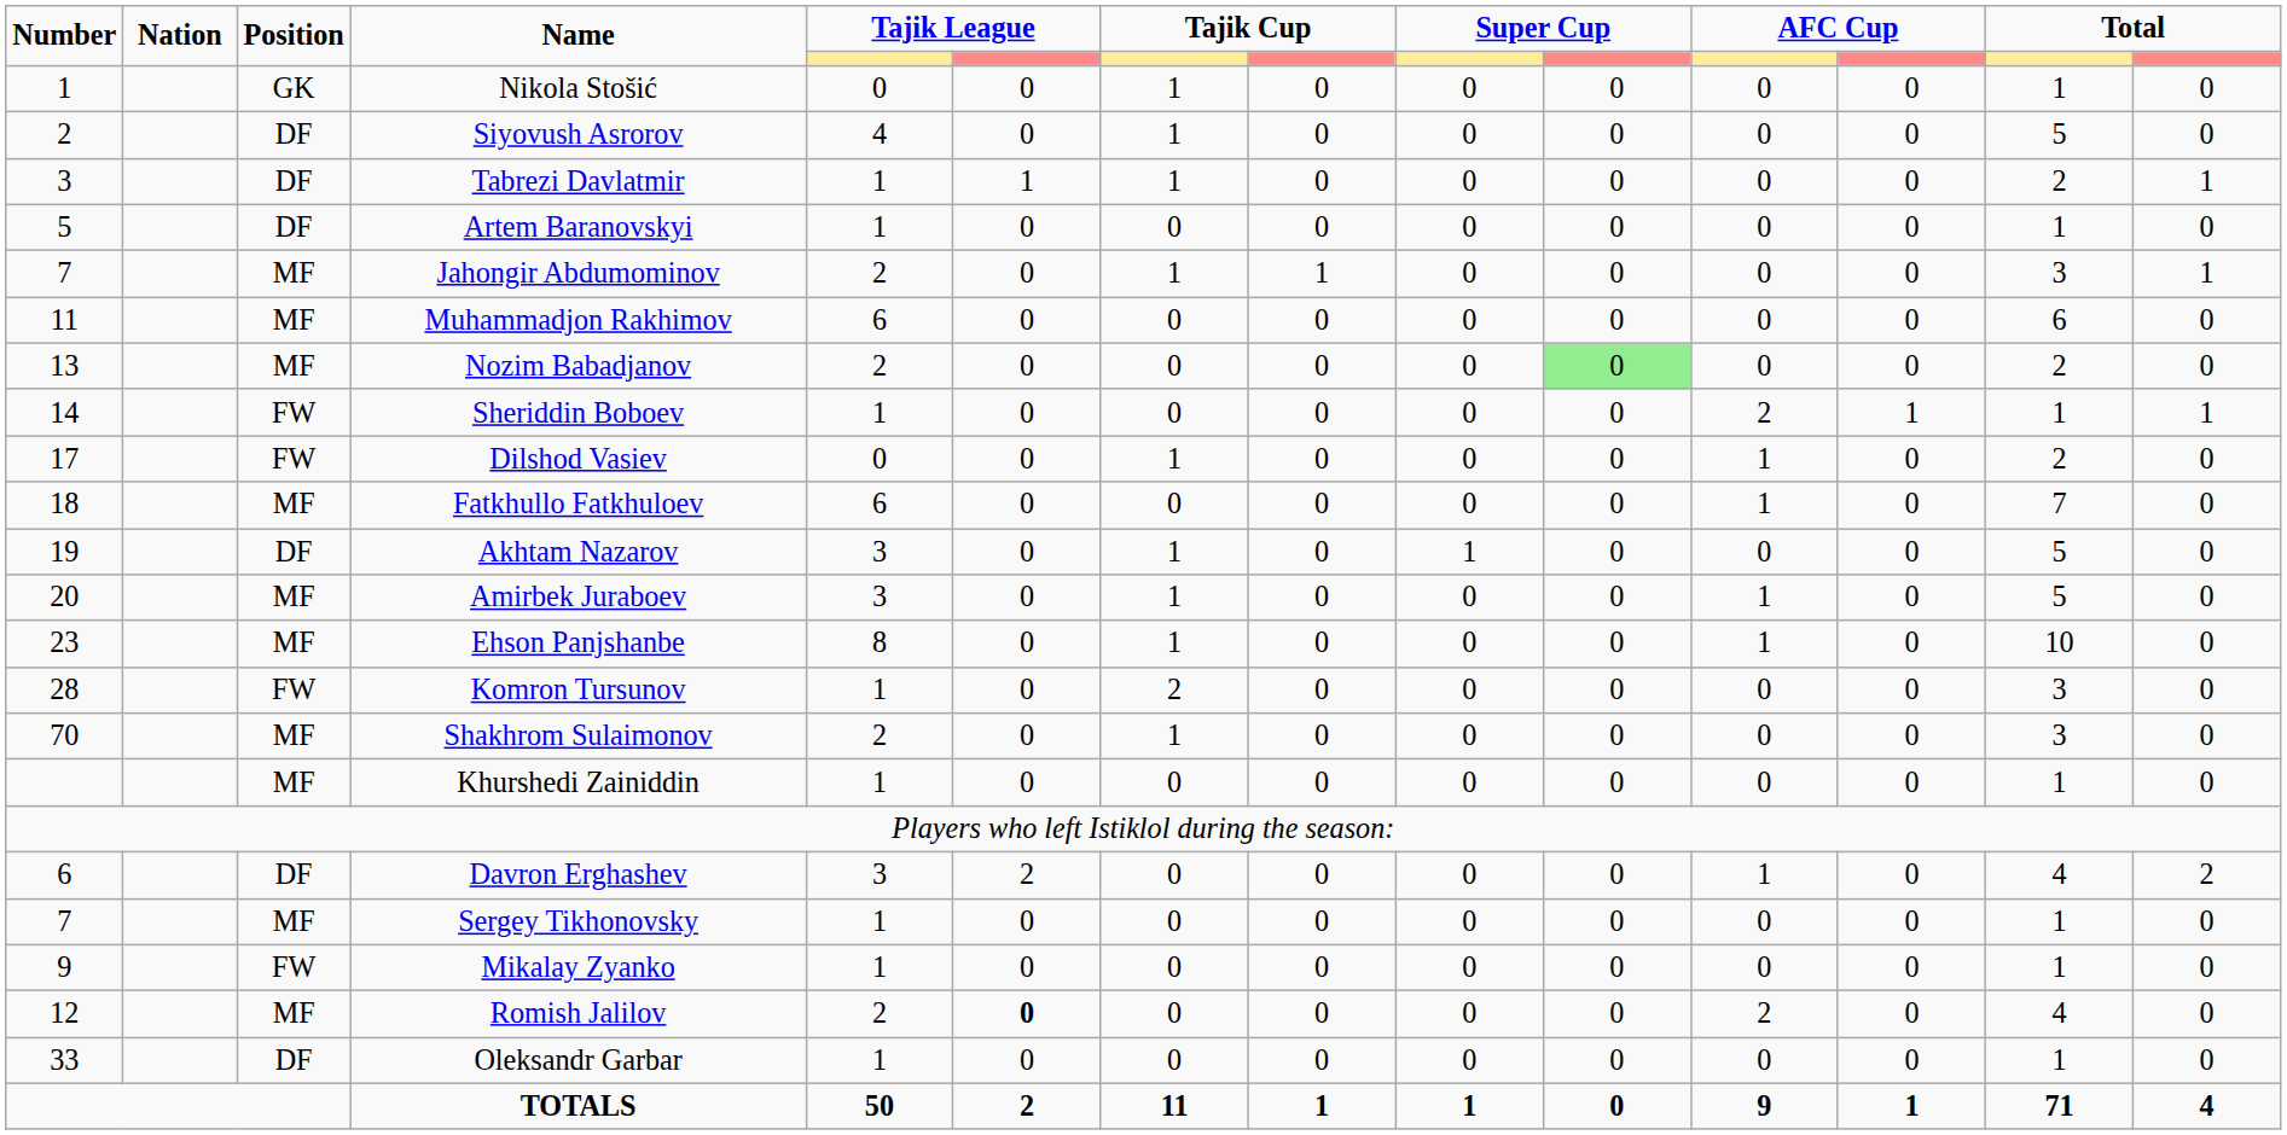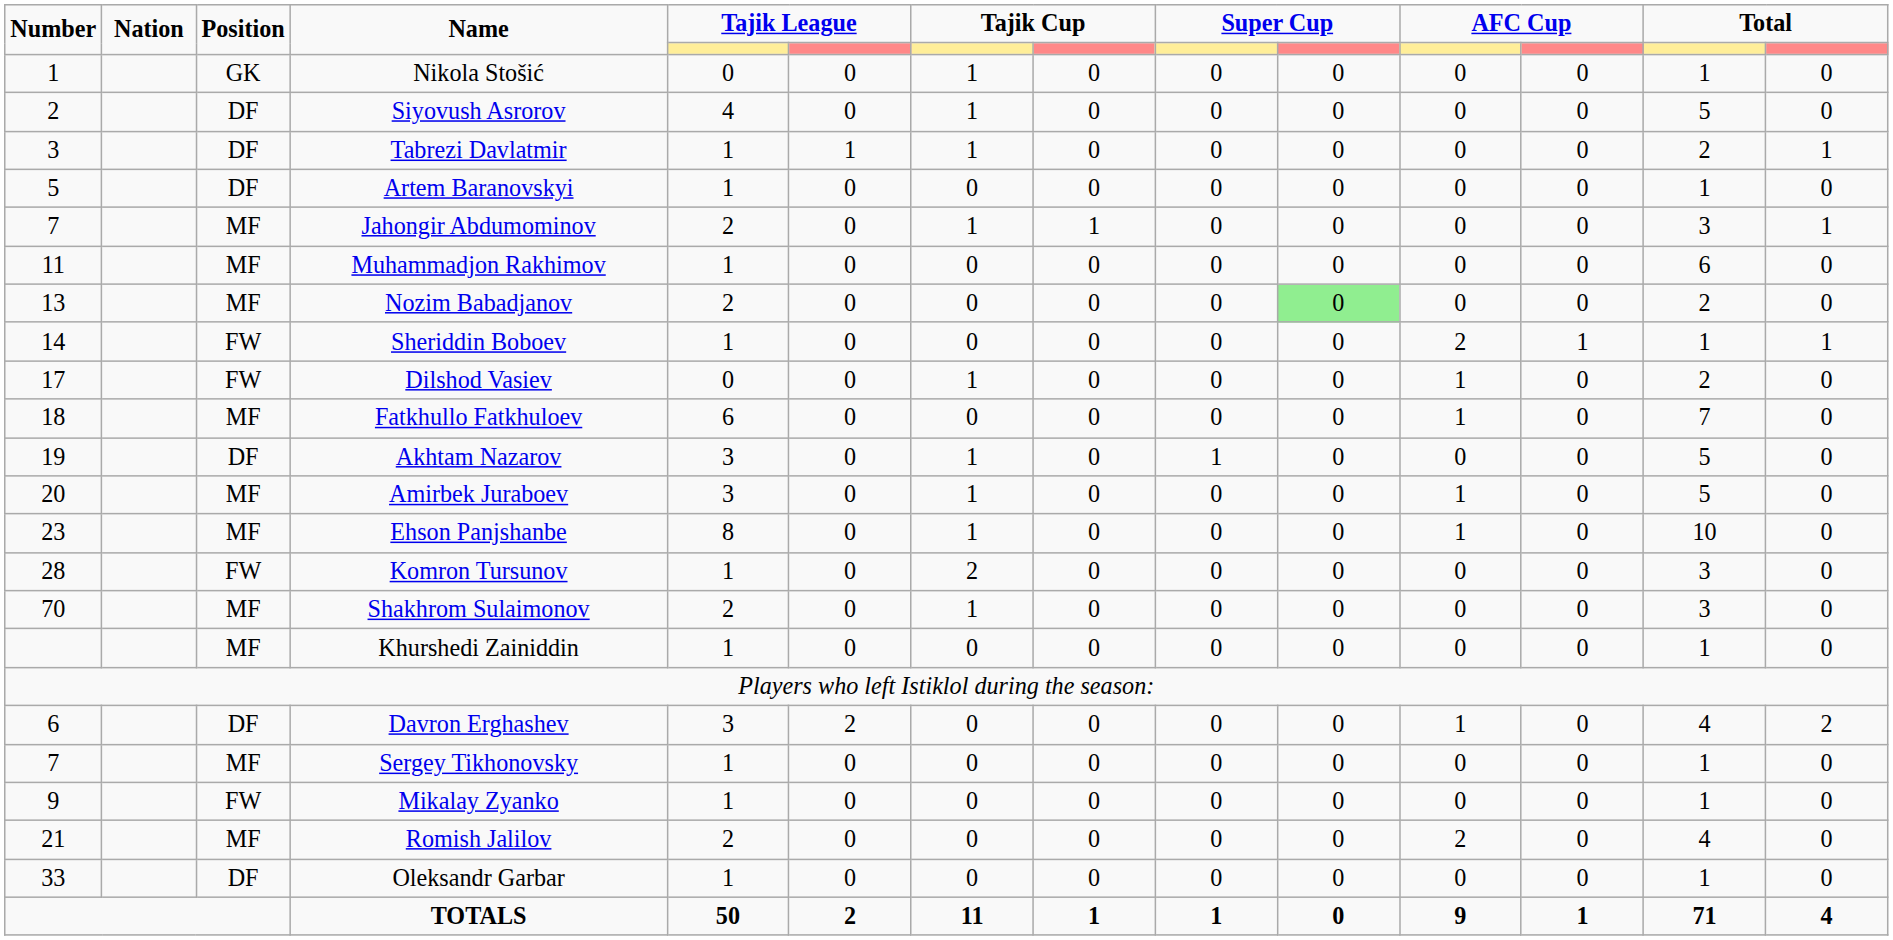Muhammadjon Rakhimov | column 5: 6 -> 1
Romish Jalilov | Number: 12 -> 21
Romish Jalilov | column 6: bold -> normal
